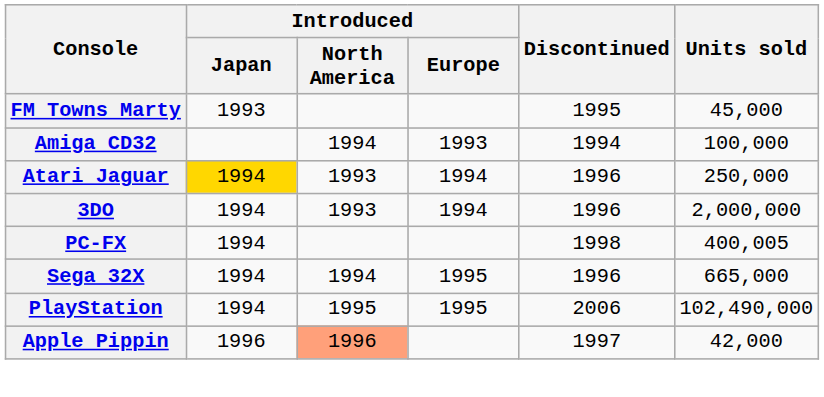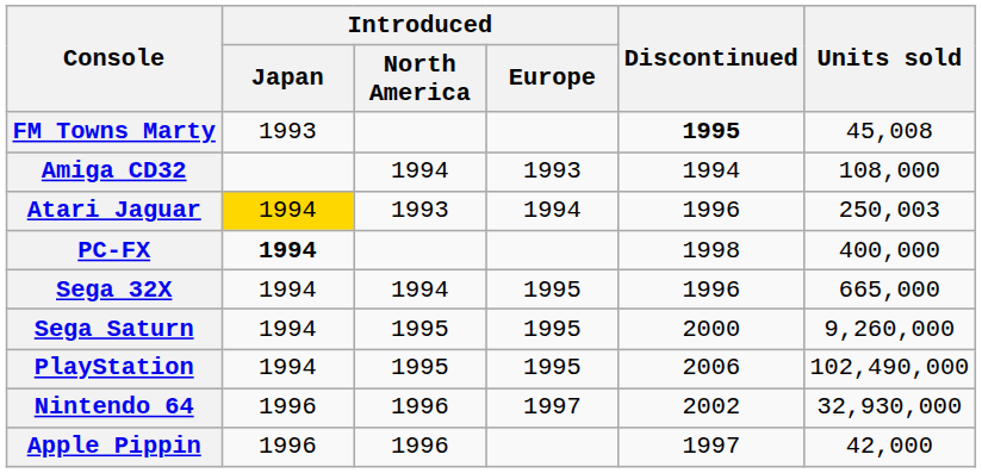FM Towns Marty | Discontinued: normal -> bold
FM Towns Marty | Units sold: 45,000 -> 45,008
Amiga CD32 | Units sold: 100,000 -> 108,000
Atari Jaguar | Units sold: 250,000 -> 250,003
- row: 3DO | 1994 | 1993 | 1994 | 1996 | 2,000,000
PC-FX | Introduced / Japan: normal -> bold
PC-FX | Units sold: 400,005 -> 400,000
+ row: Sega Saturn | 1994 | 1995 | 1995 | 2000 | 9,260,000
+ row: Nintendo 64 | 1996 | 1996 | 1997 | 2002 | 32,930,000
Apple Pippin | Introduced / North America: lightsalmon background -> no background
